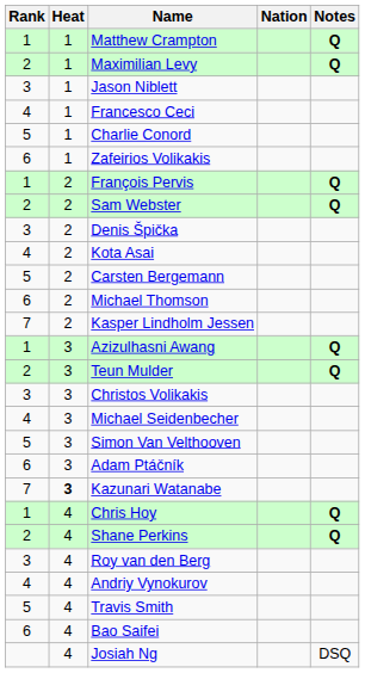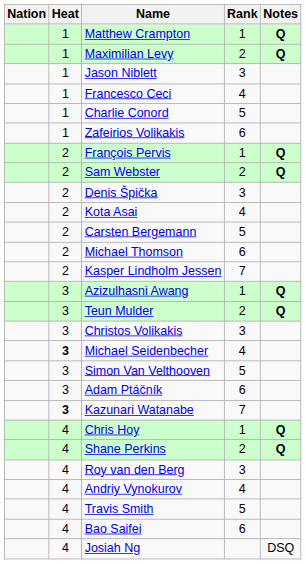columns swapped: Rank <-> Nation
Michael Seidenbecher | Heat: normal -> bold
